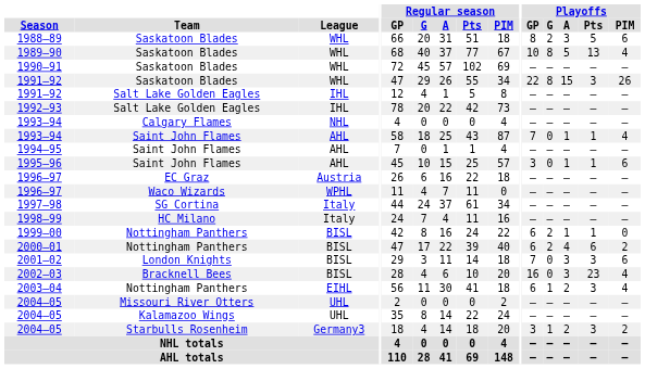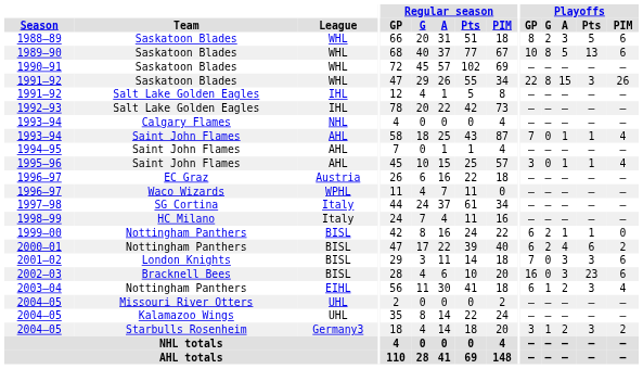1989–90 | Playoffs / PIM: 4 -> 6
1995–96 | Playoffs / PIM: 6 -> 4
2002–03 | Playoffs / PIM: 4 -> 6
